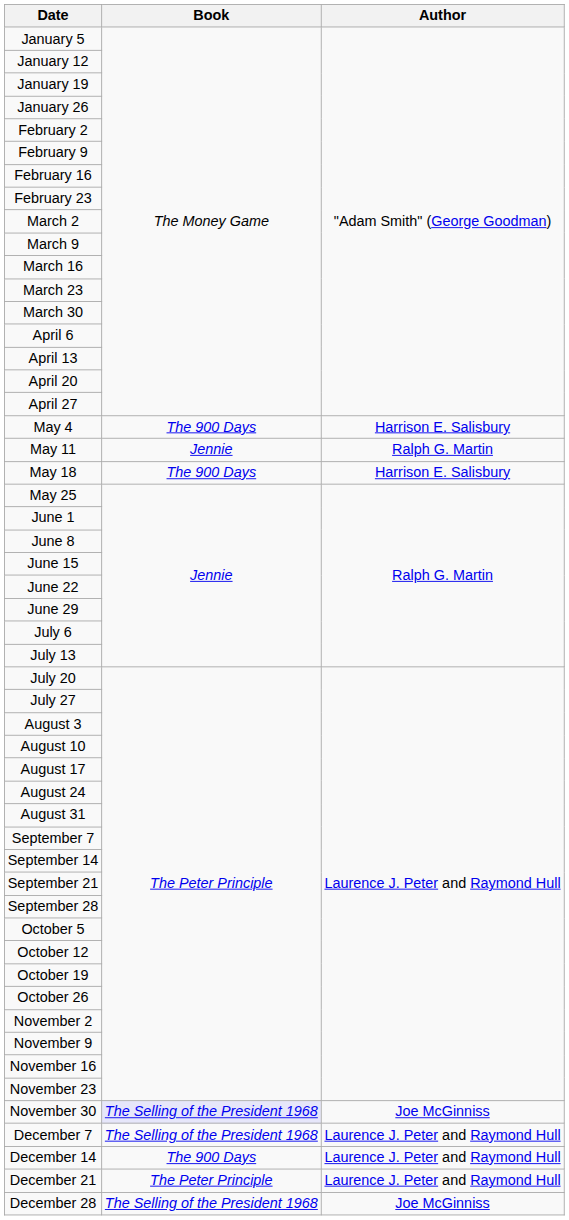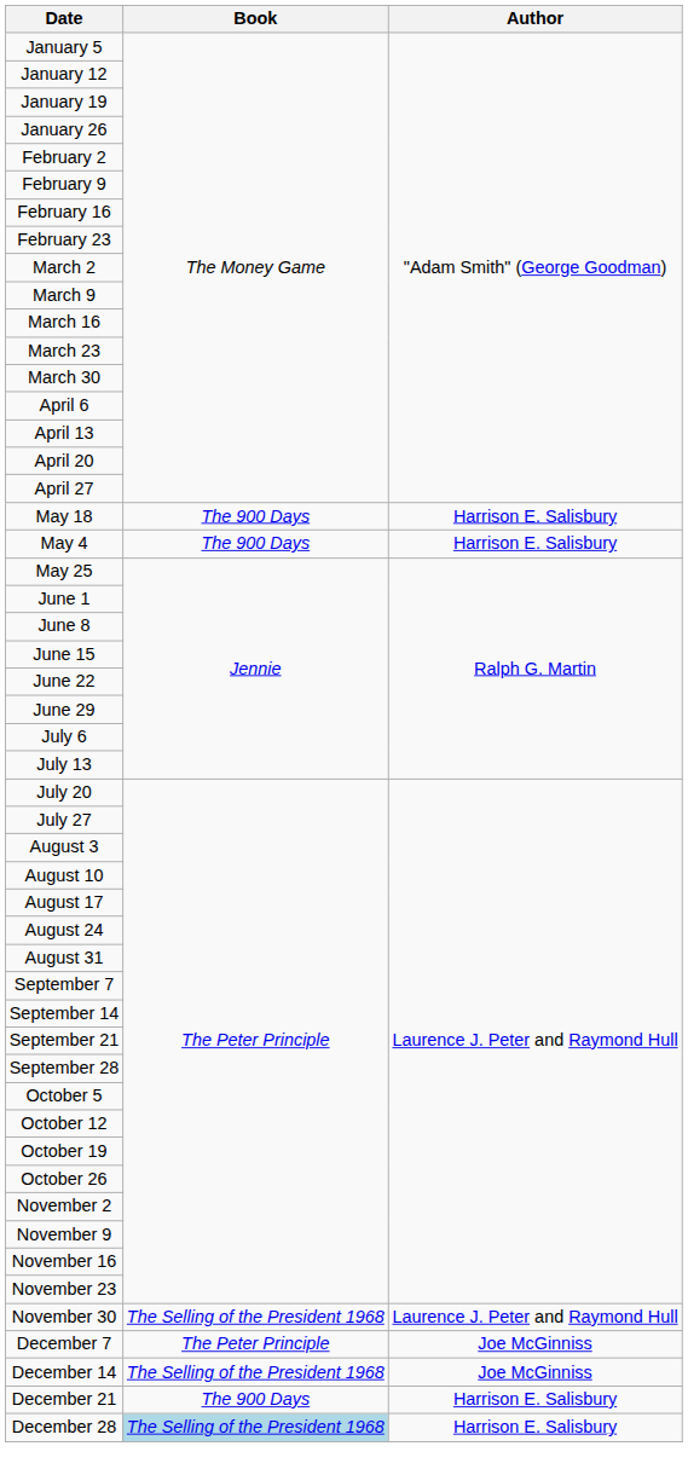rows swapped: May 4 <-> May 18
- row: May 11 | Jennie | Ralph G. Martin
November 30 | Book: lavender background -> no background
November 30 | Author: Joe McGinniss -> Laurence J. Peter and Raymond Hull
December 7 | Book: The Selling of the President 1968 -> The Peter Principle
December 7 | Author: Laurence J. Peter and Raymond Hull -> Joe McGinniss
December 14 | Book: The 900 Days -> The Selling of the President 1968
December 14 | Author: Laurence J. Peter and Raymond Hull -> Joe McGinniss
December 21 | Book: The Peter Principle -> The 900 Days
December 21 | Author: Laurence J. Peter and Raymond Hull -> Harrison E. Salisbury
December 28 | Book: no background -> lightblue background
December 28 | Author: Joe McGinniss -> Harrison E. Salisbury
